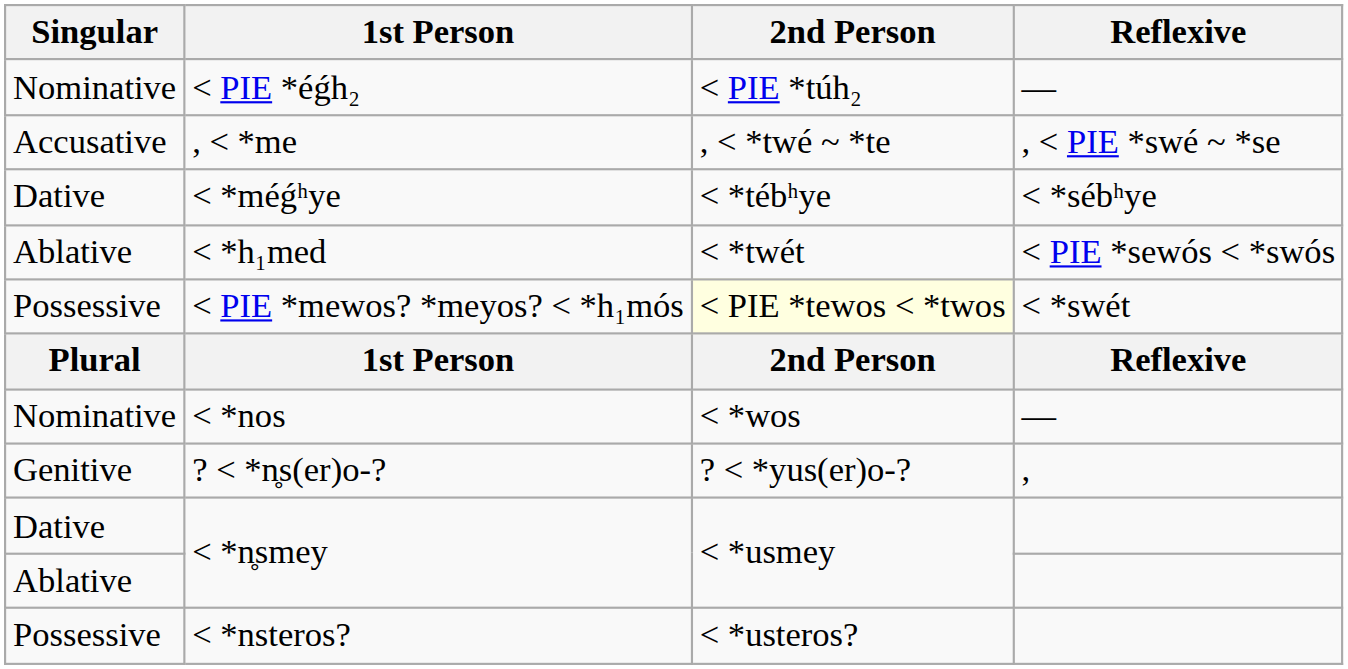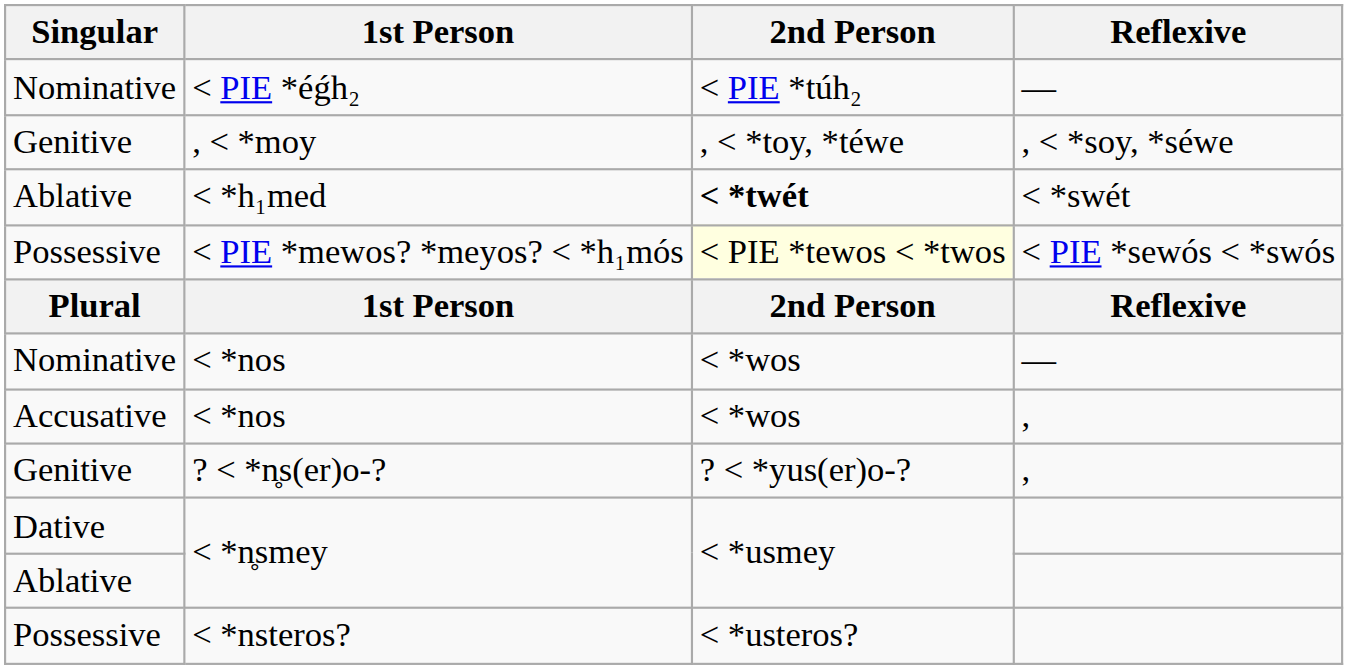- row: Accusative | , < *me | , < *twé ~ *te | , < PIE *swé ~ *se
+ row: Genitive | , < *moy | , < *toy, *téwe | , < *soy, *séwe
- row: Dative | < *méǵʰye | < *tébʰye | < *sébʰye
< *h₁med | 2nd Person: normal -> bold
< *h₁med | Reflexive: < PIE *sewós < *swós -> < *swét
< PIE *mewos? *meyos? < *h₁mós | Reflexive: < *swét -> < PIE *sewós < *swós
+ row: Accusative | < *nos | < *wos | ,
